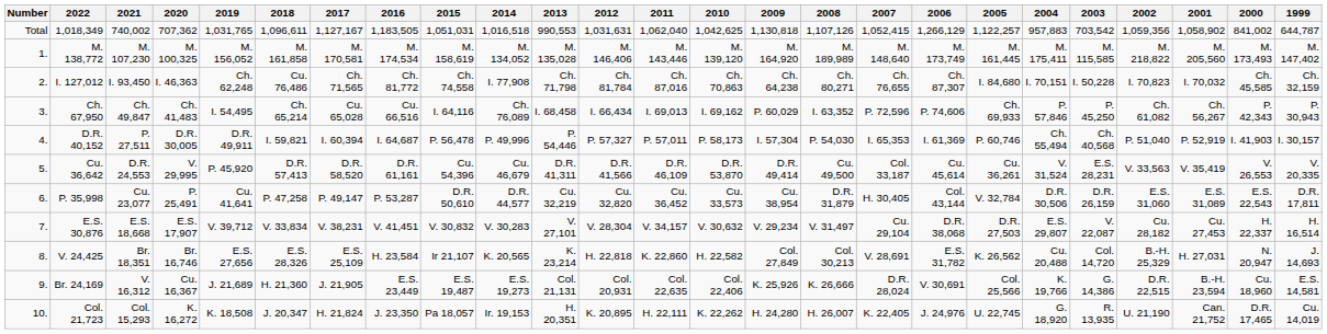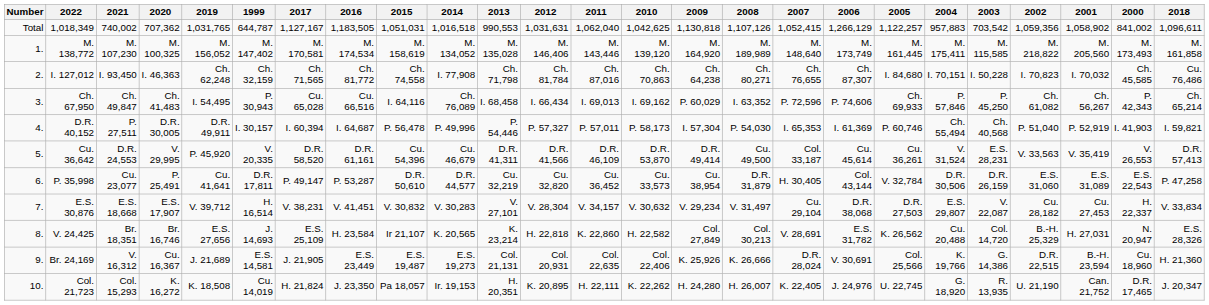columns swapped: 2018 <-> 1999
